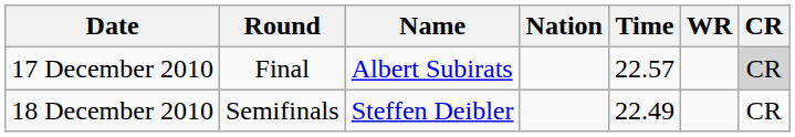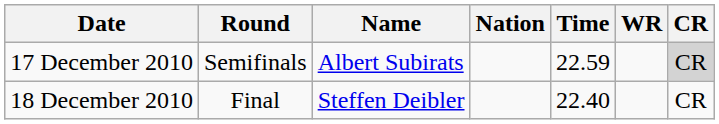17 December 2010 | Round: Final -> Semifinals
17 December 2010 | Time: 22.57 -> 22.59
18 December 2010 | Round: Semifinals -> Final
18 December 2010 | Time: 22.49 -> 22.40
